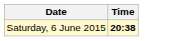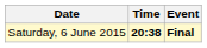+ column: Event | Final
